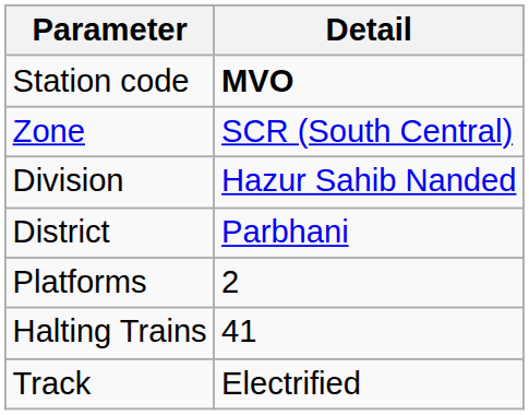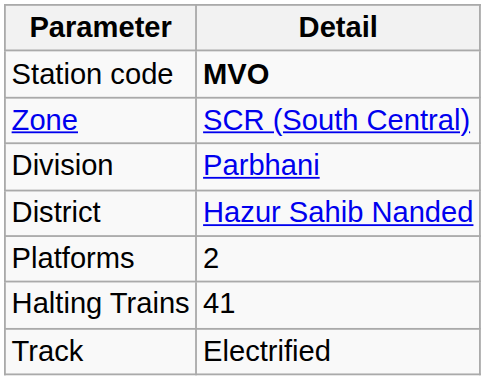Division | Detail: Hazur Sahib Nanded -> Parbhani
District | Detail: Parbhani -> Hazur Sahib Nanded
